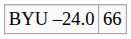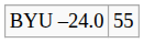BYU –24.0 | column 2: 66 -> 55
